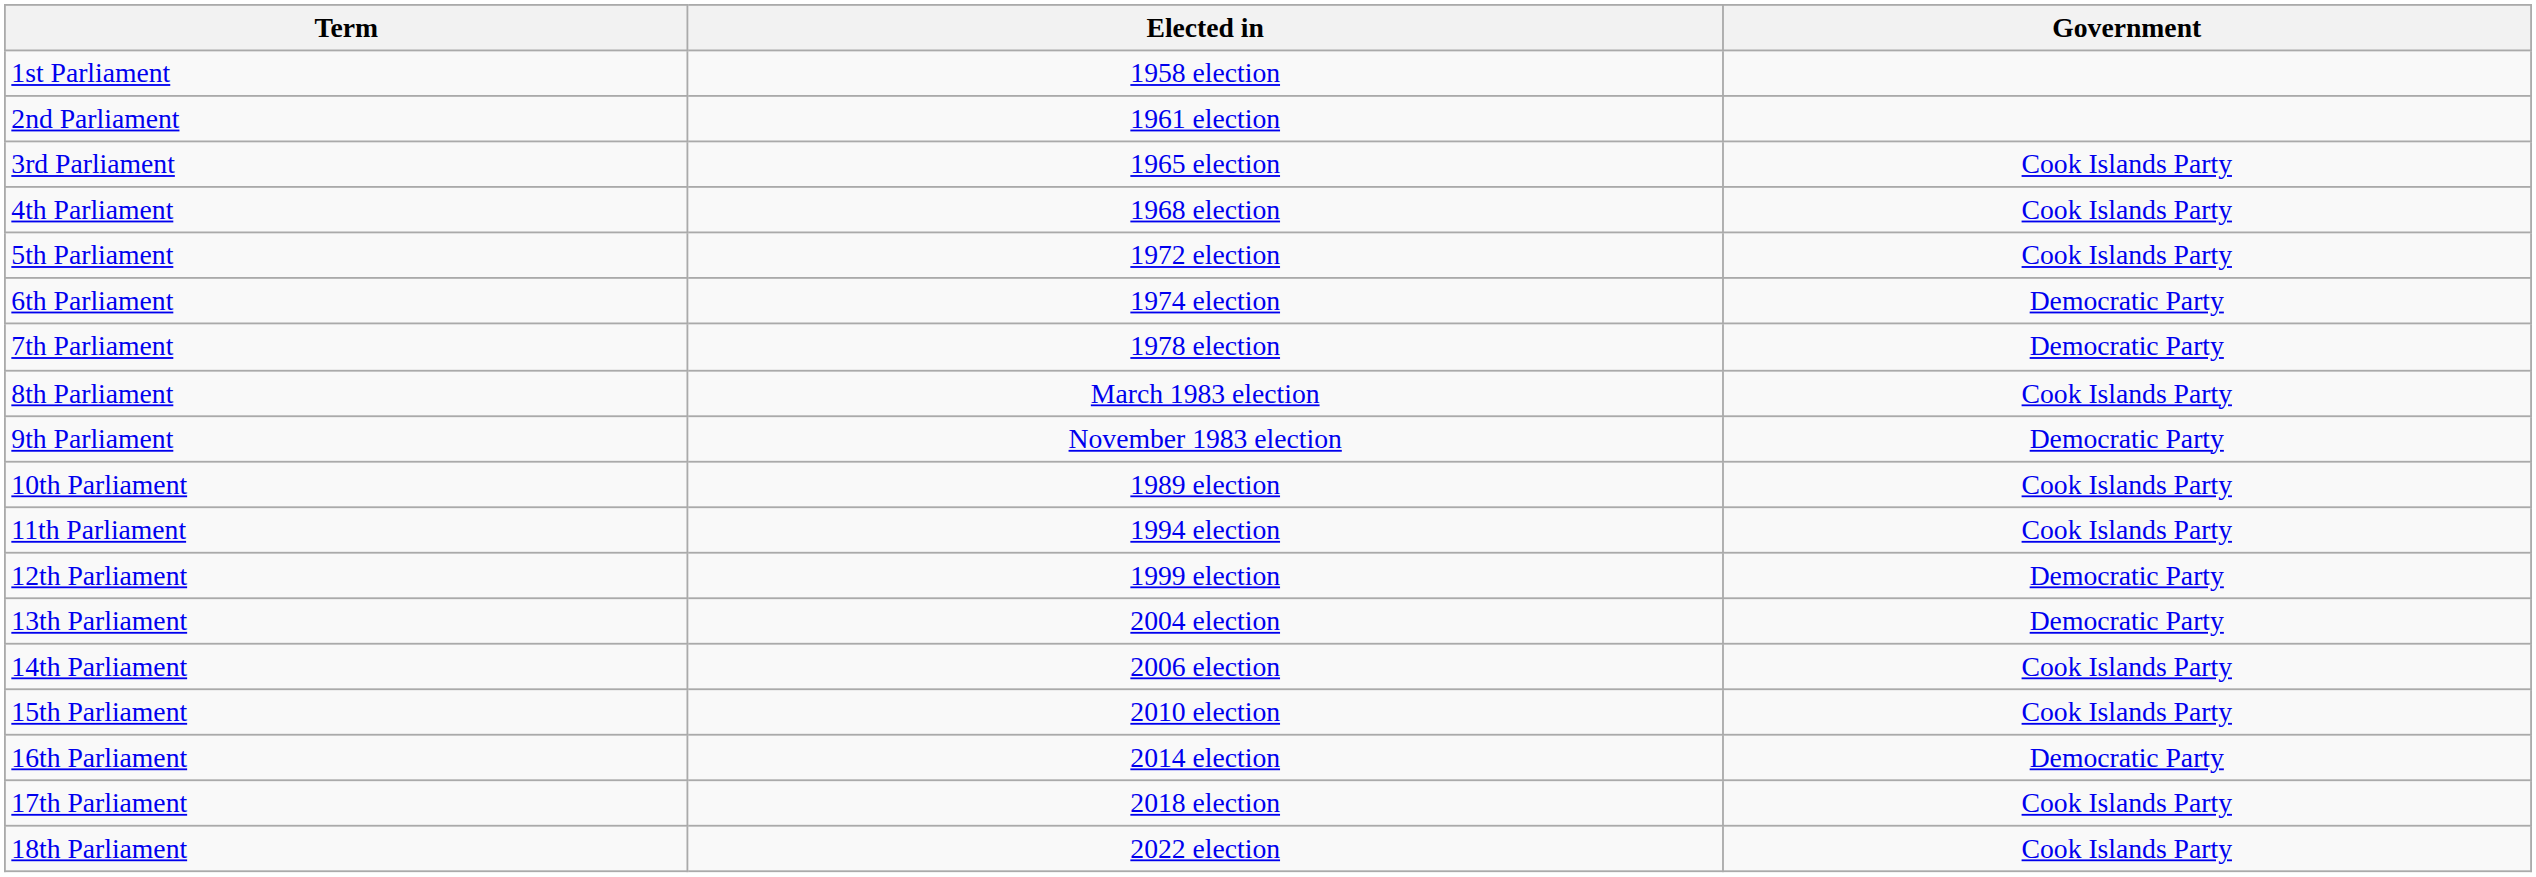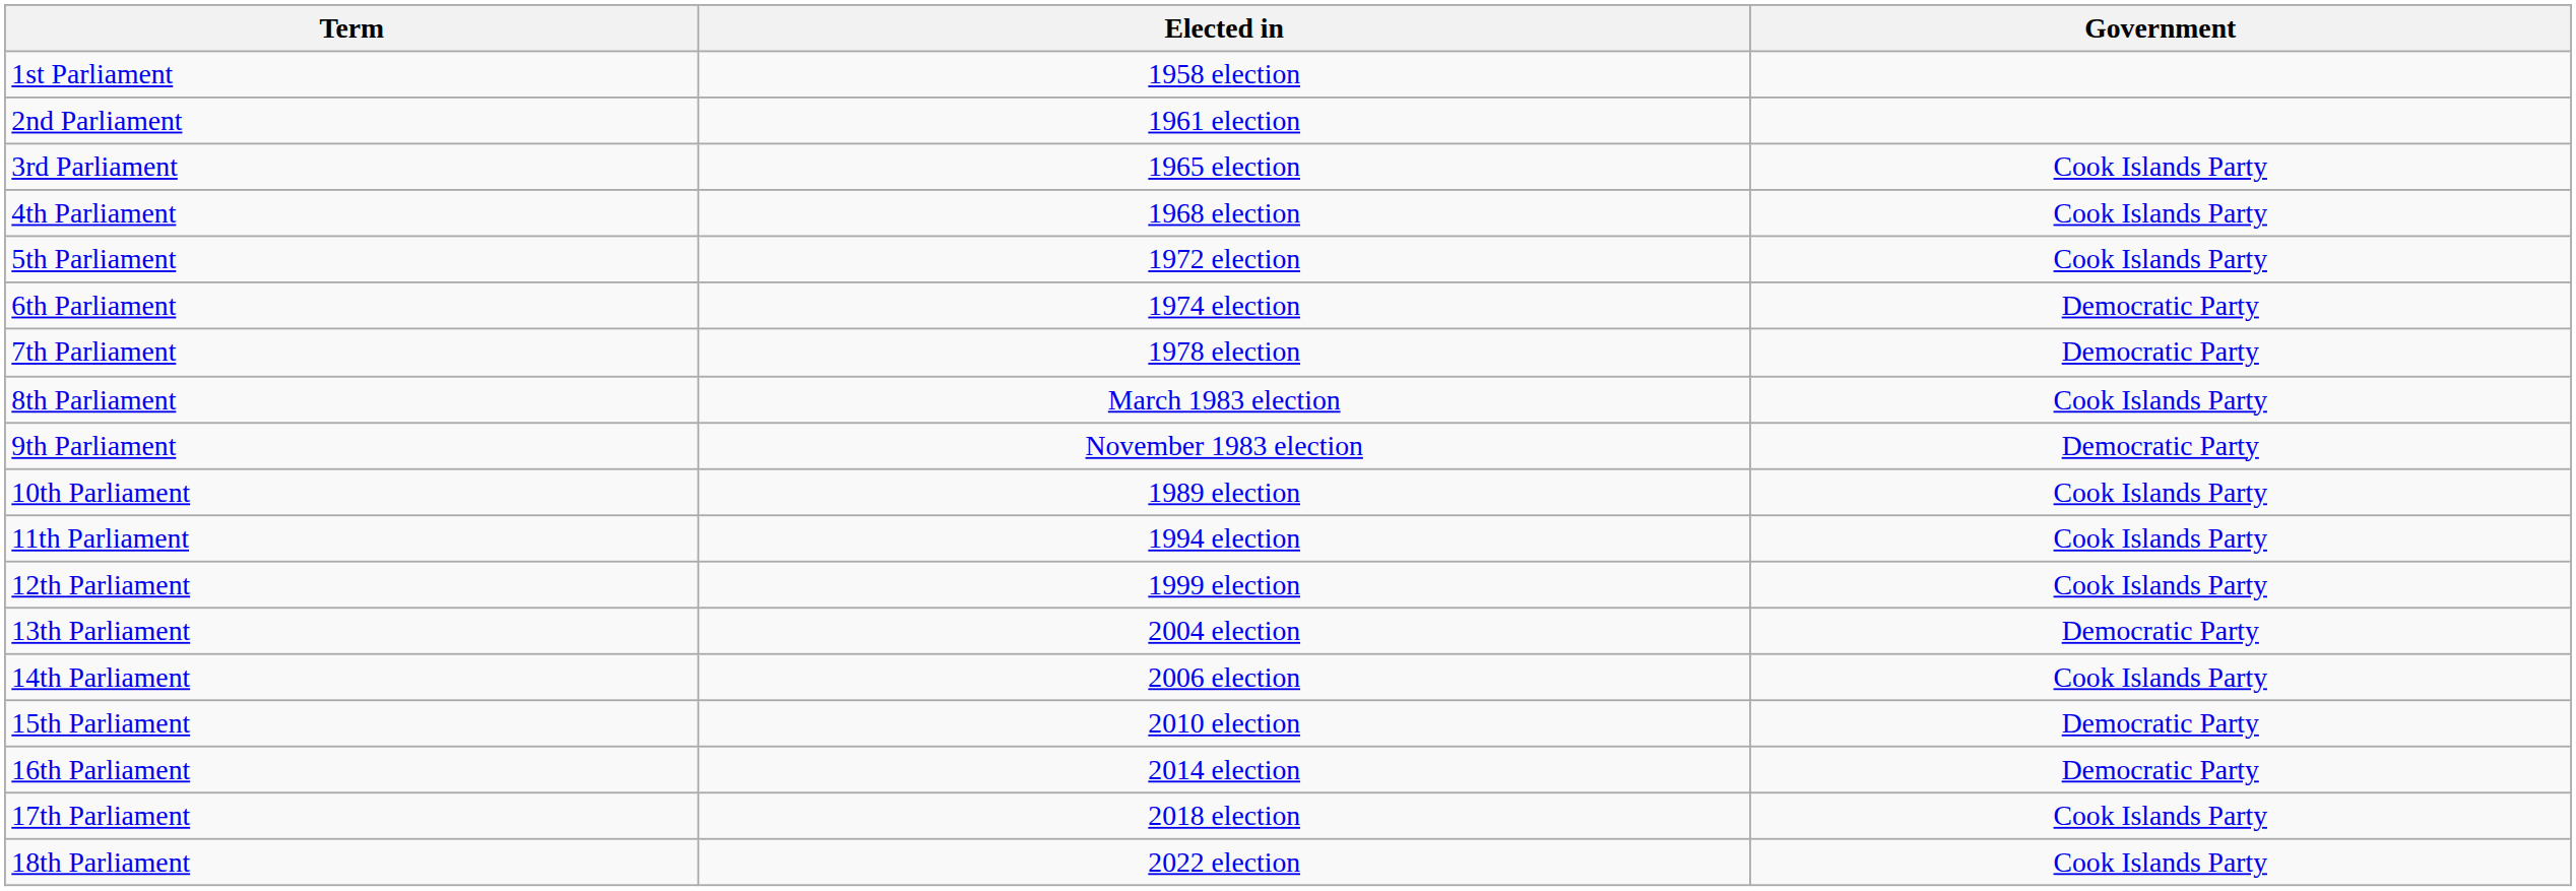12th Parliament | Government: Democratic Party -> Cook Islands Party
15th Parliament | Government: Cook Islands Party -> Democratic Party
